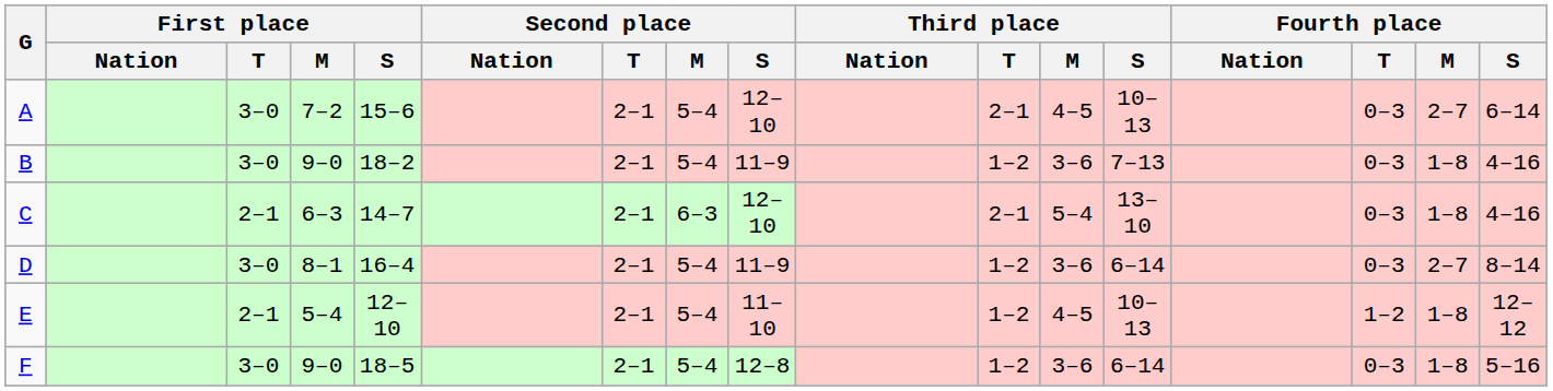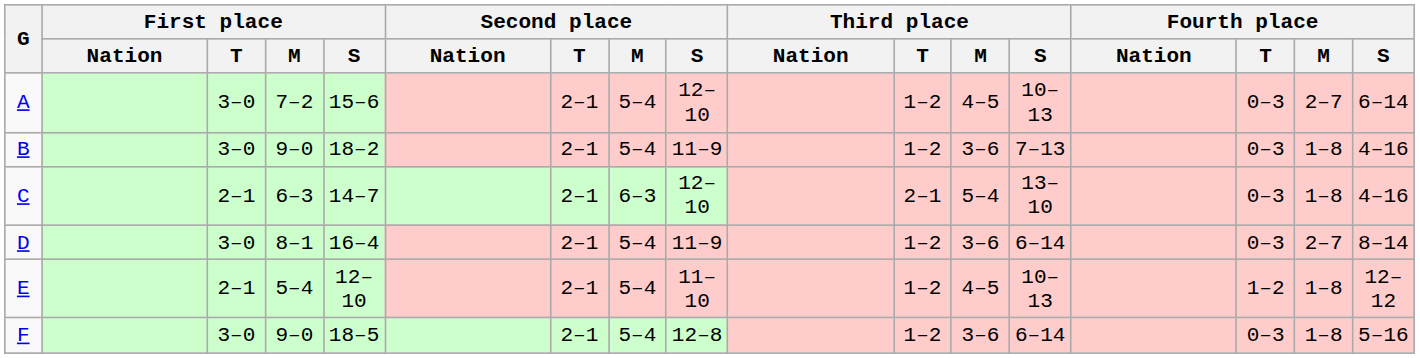A | Third place / T: 2–1 -> 1–2
